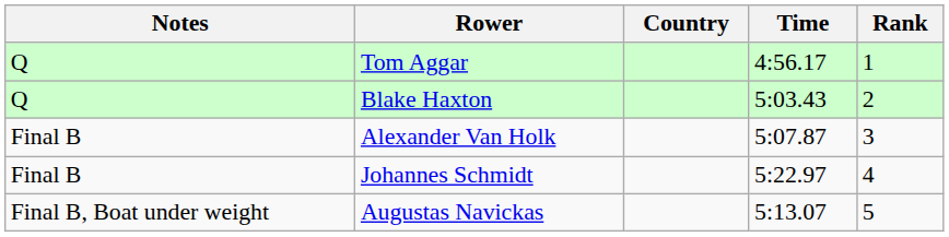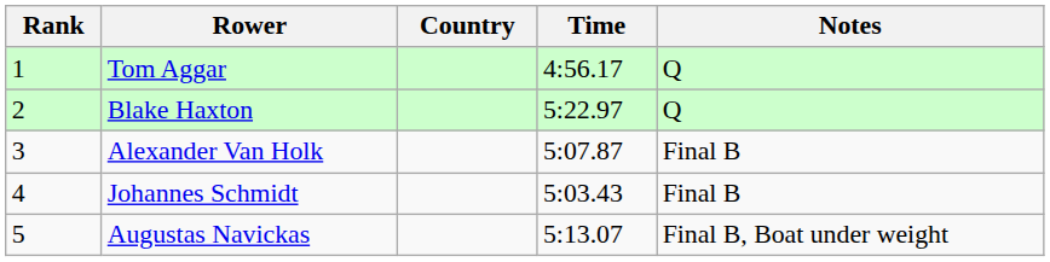columns swapped: Rank <-> Notes
Blake Haxton | Time: 5:03.43 -> 5:22.97
Johannes Schmidt | Time: 5:22.97 -> 5:03.43
